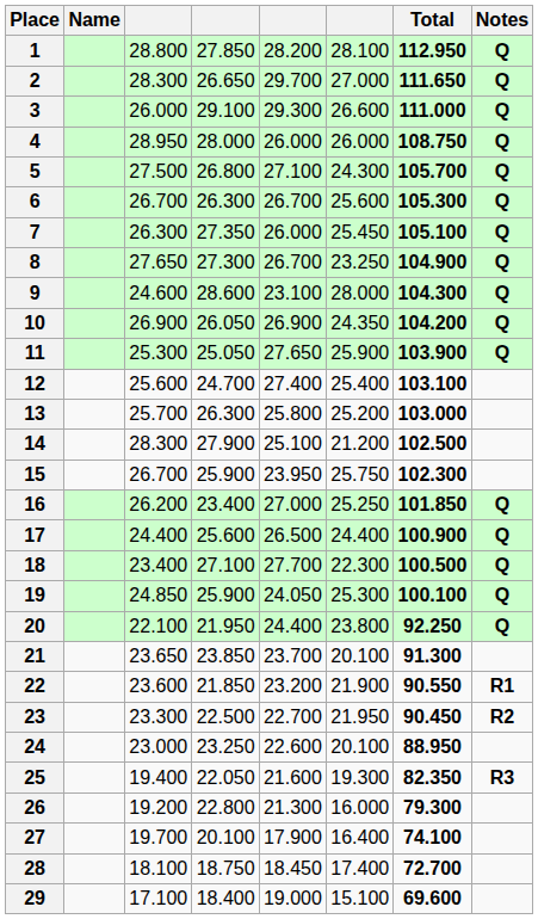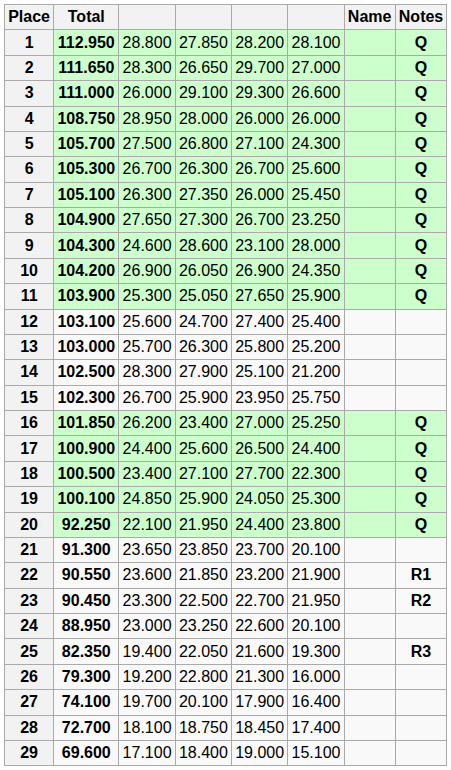columns swapped: Name <-> Total
